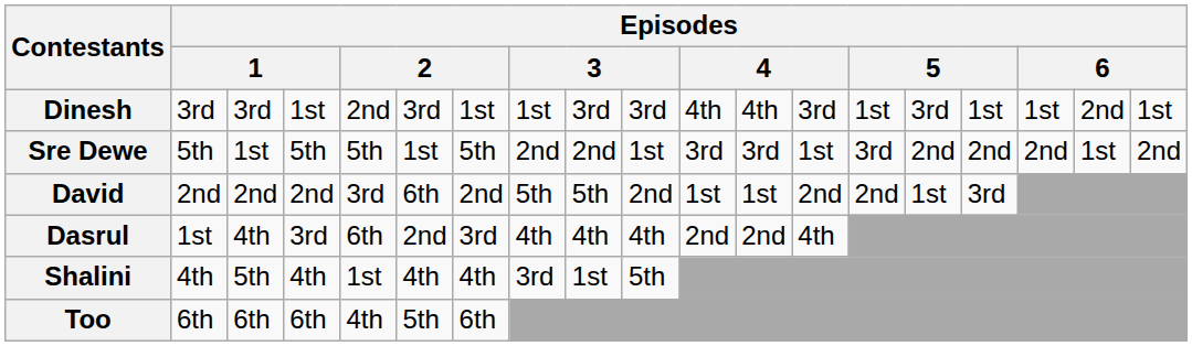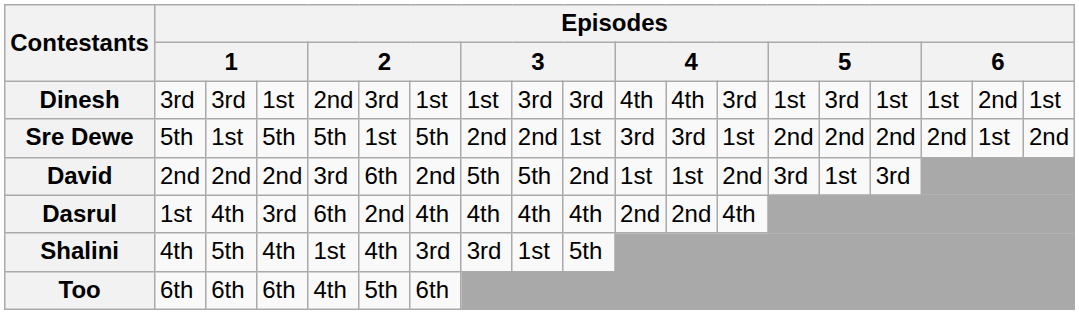Sre Dewe | column 14: 3rd -> 2nd
David | column 14: 2nd -> 3rd
Dasrul | column 7: 3rd -> 4th
Shalini | column 7: 4th -> 3rd
